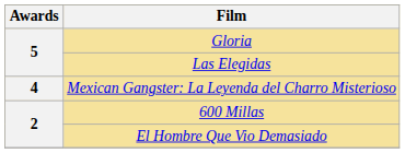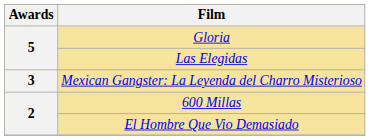Mexican Gangster: La Leyenda del Charro Misterioso | Awards: 4 -> 3
